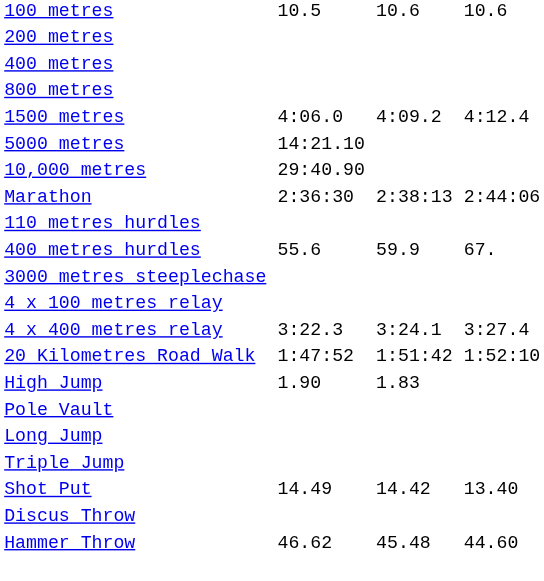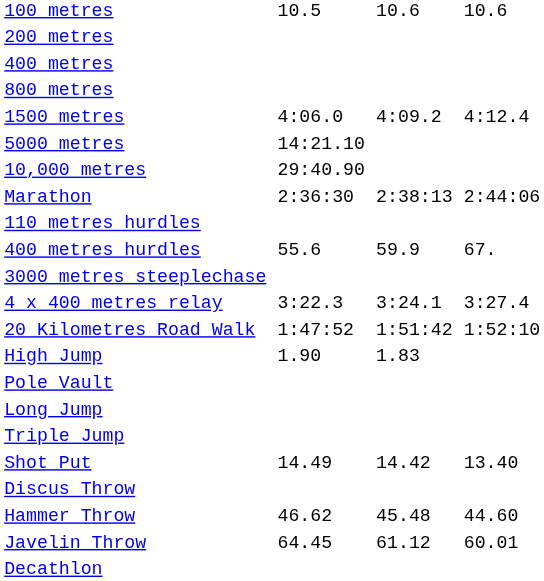- row: 4 x 100 metres relay
+ row: Javelin Throw | 64.45 | 61.12 | 60.01
+ row: Decathlon
